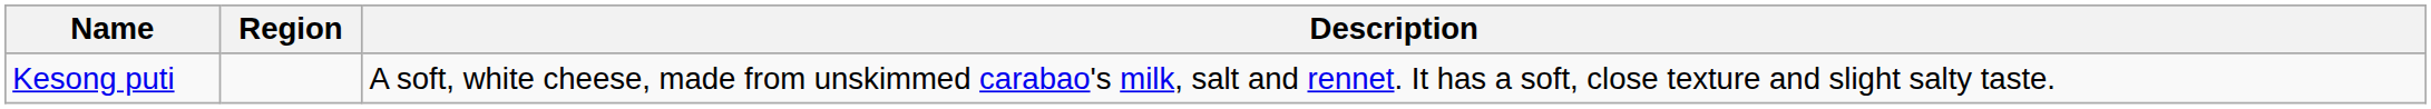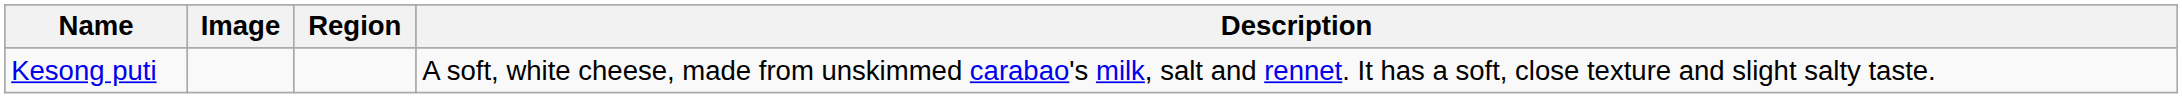+ column: Image
